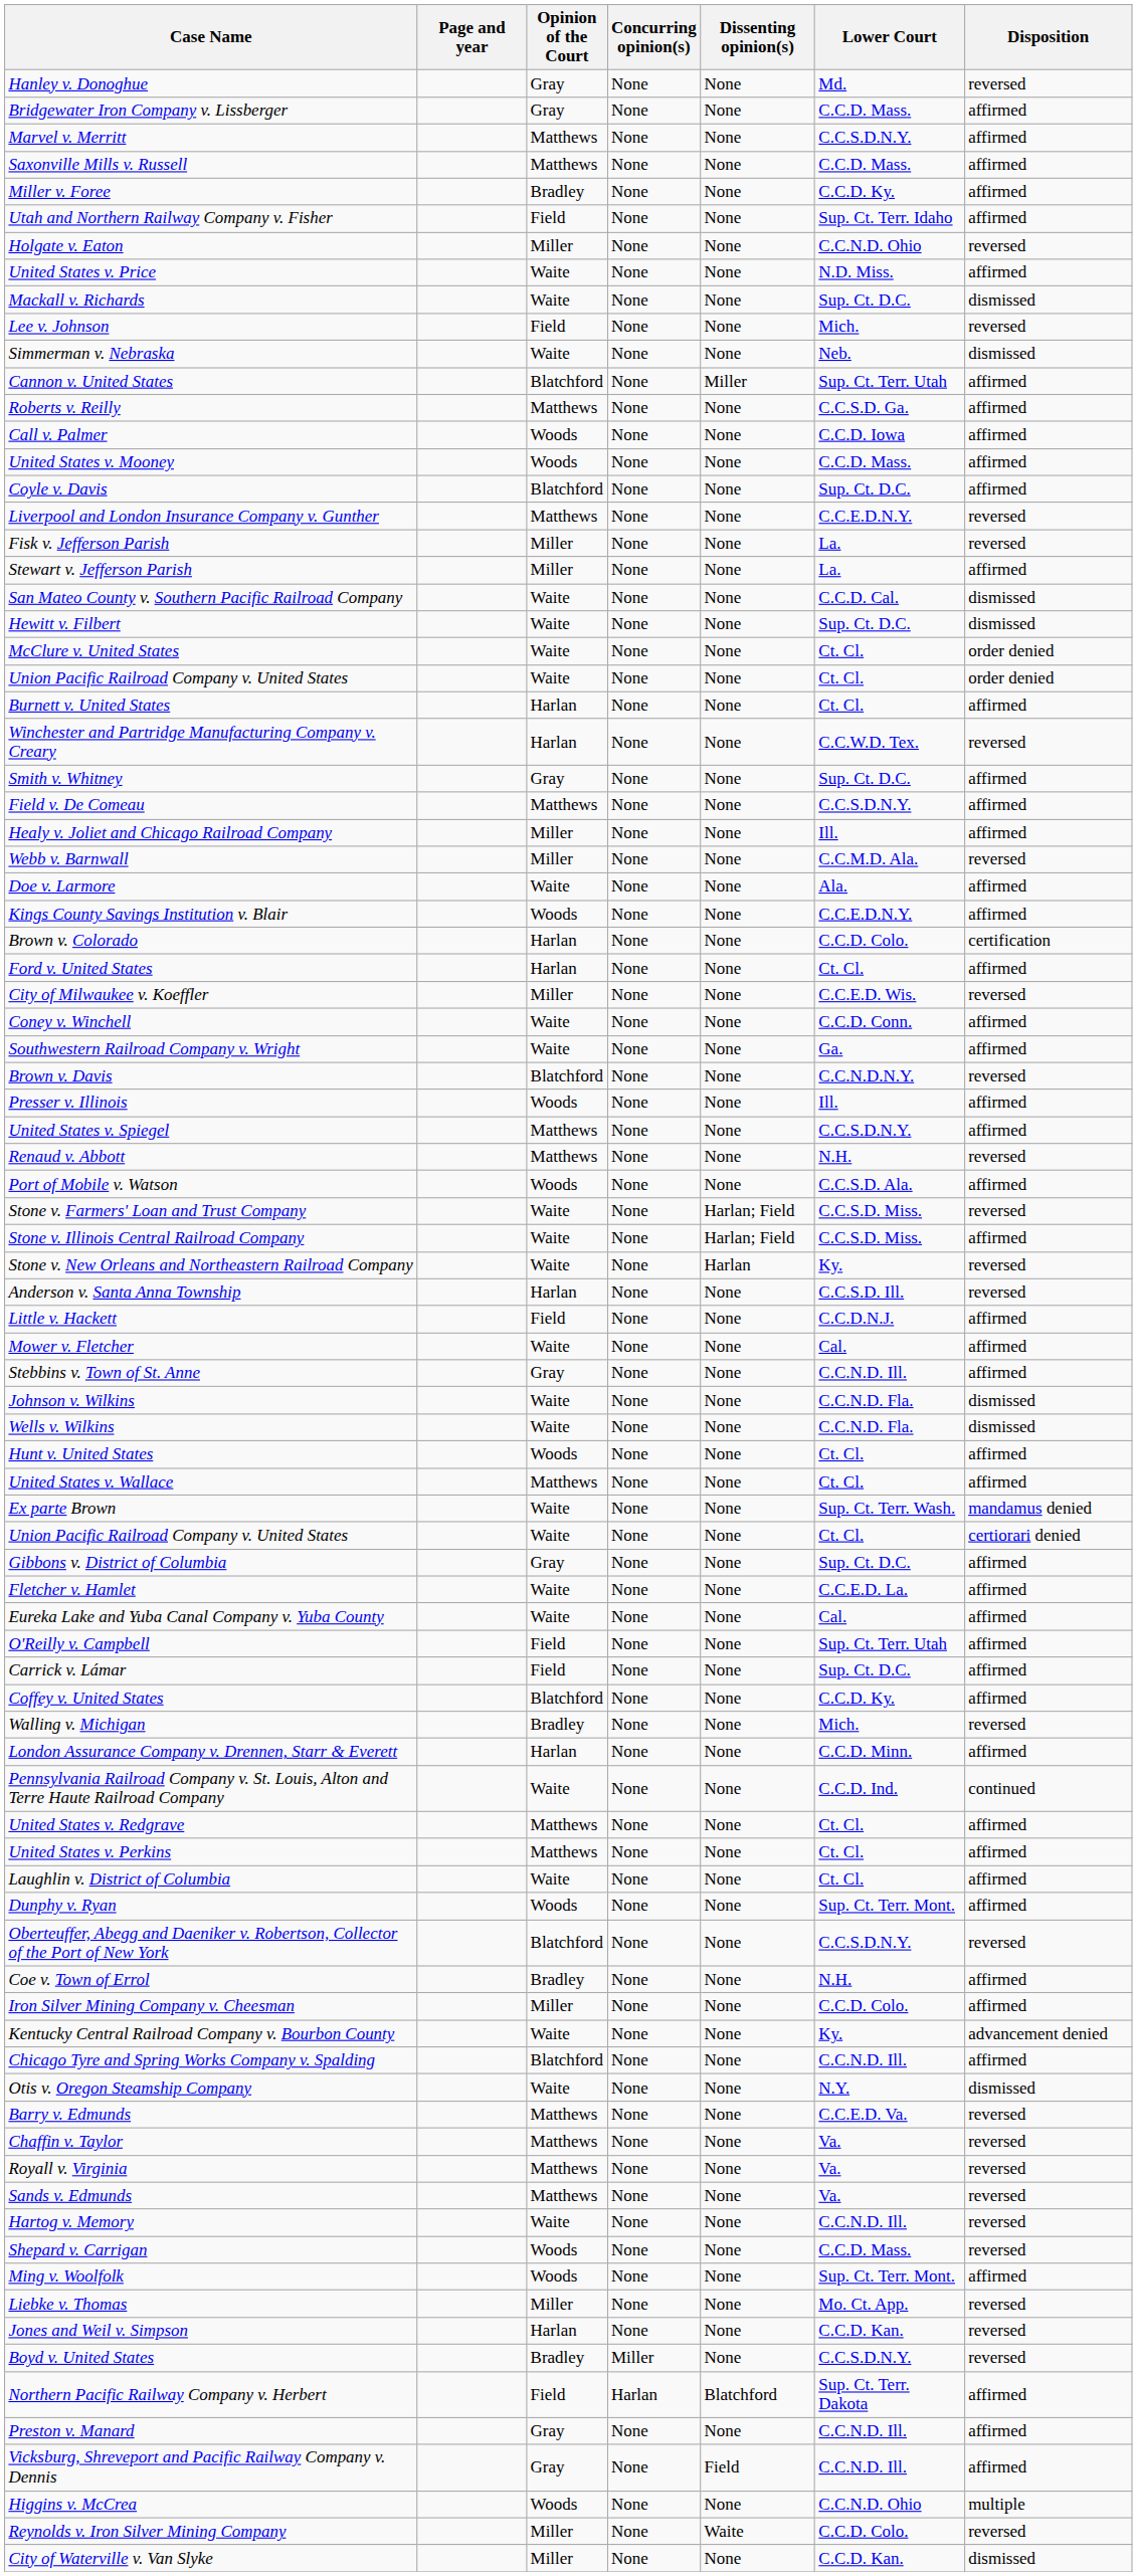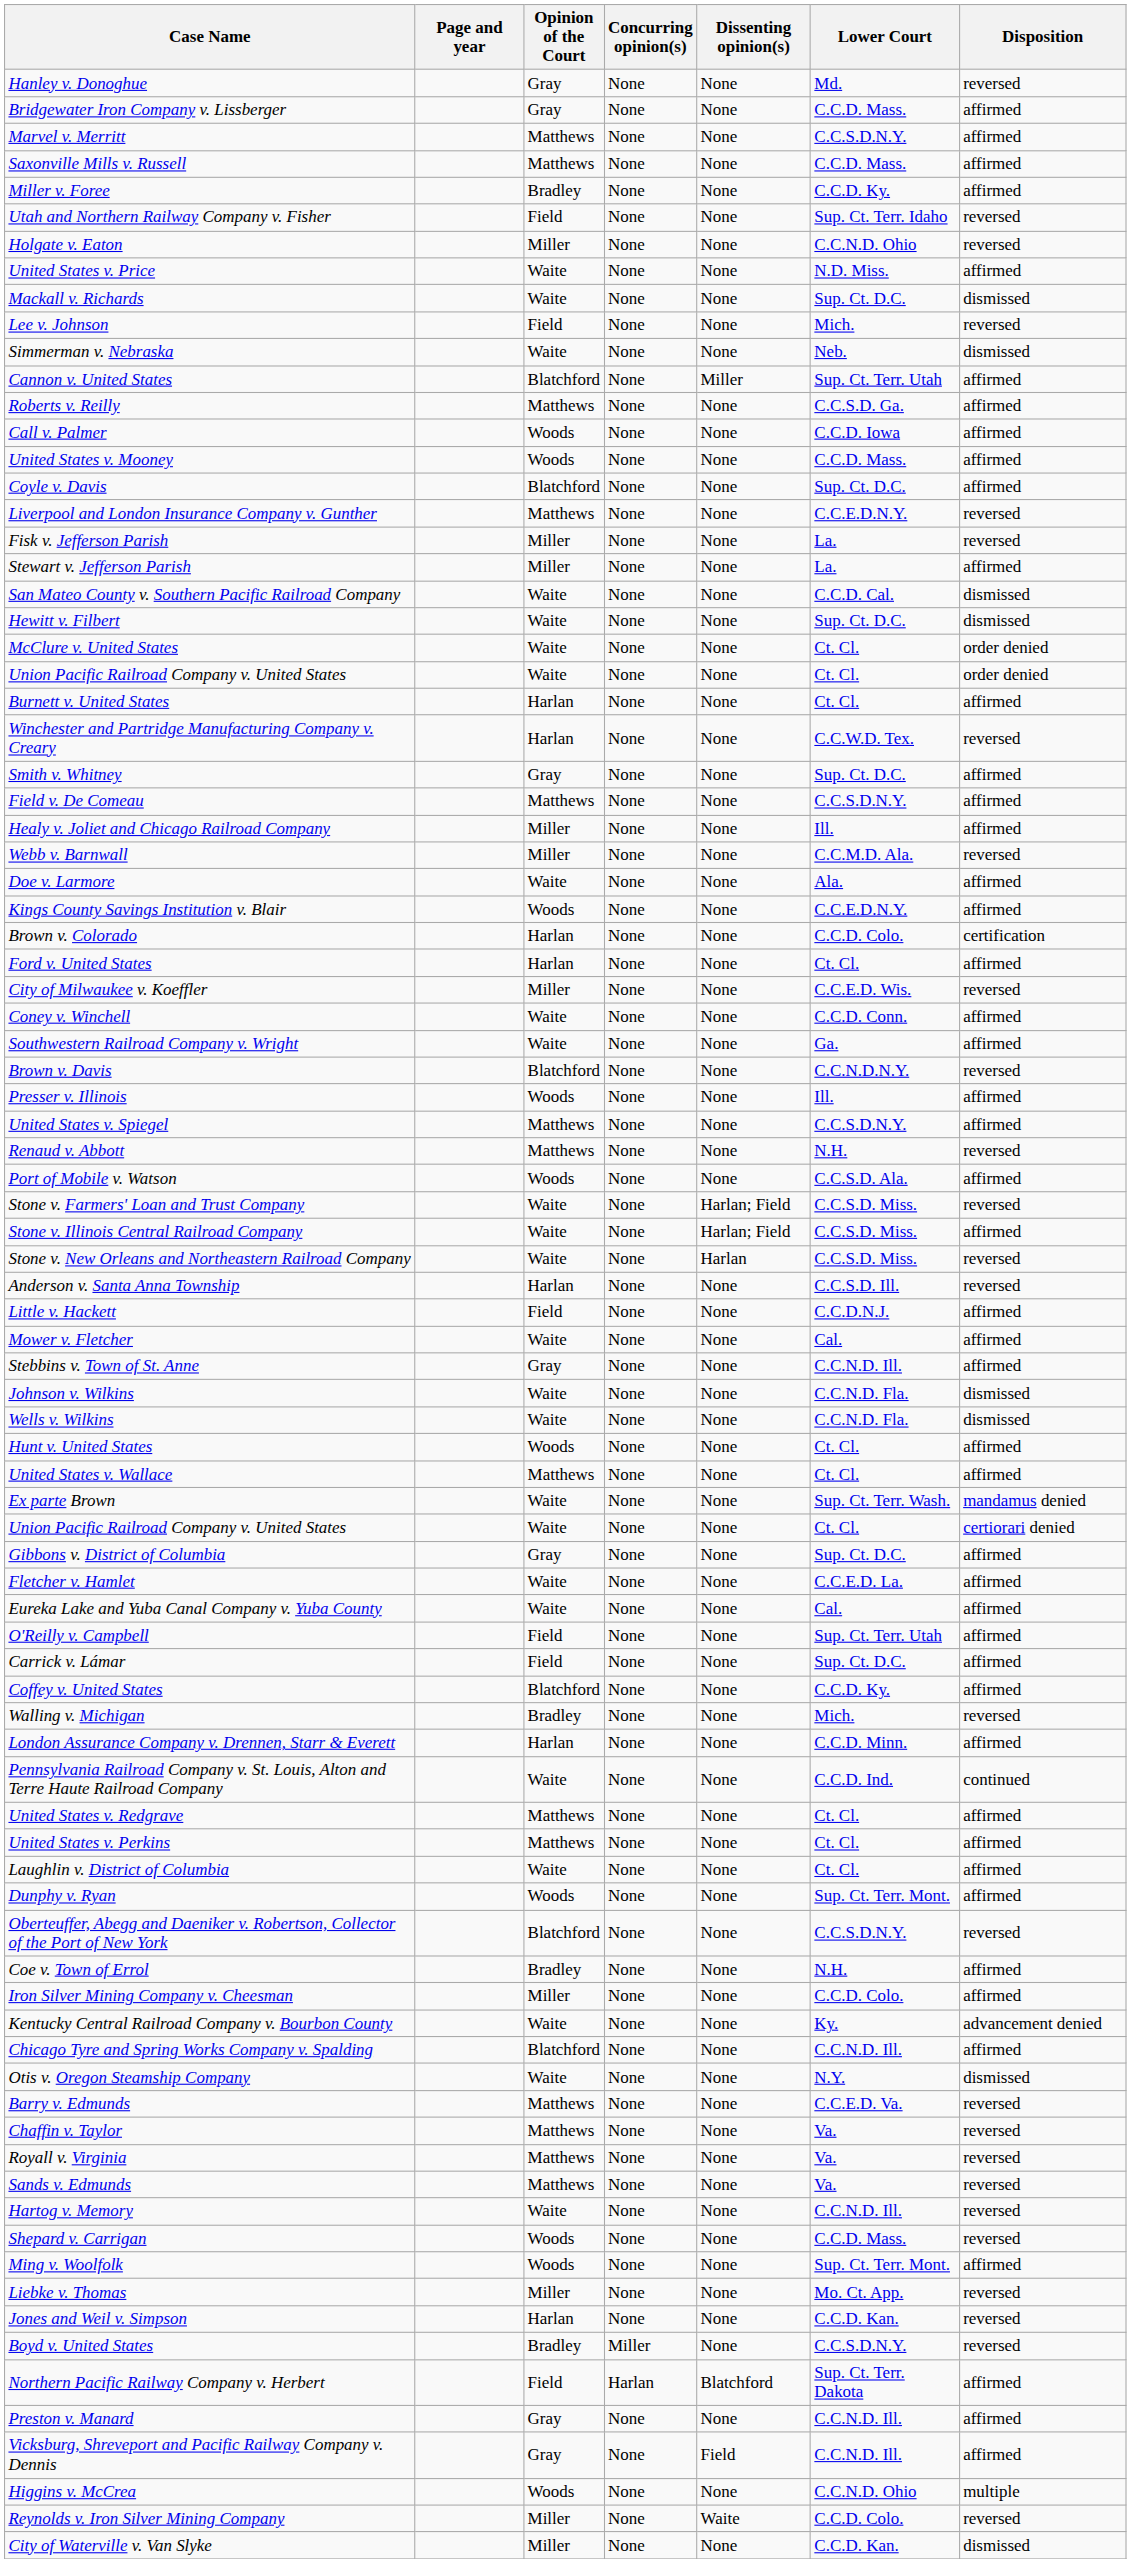Utah and Northern Railway Company v. Fisher | Disposition: affirmed -> reversed
Stone v. New Orleans and Northeastern Railroad Company | Lower Court: Ky. -> C.C.S.D. Miss.
